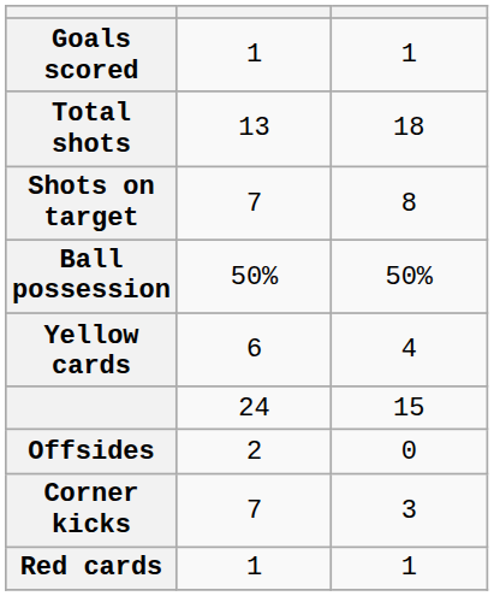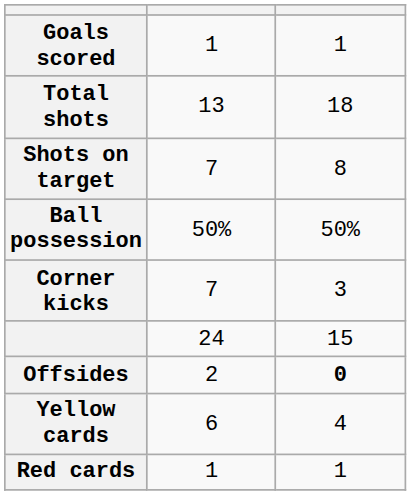rows swapped: Corner kicks <-> Yellow cards
Offsides | column 3: normal -> bold
